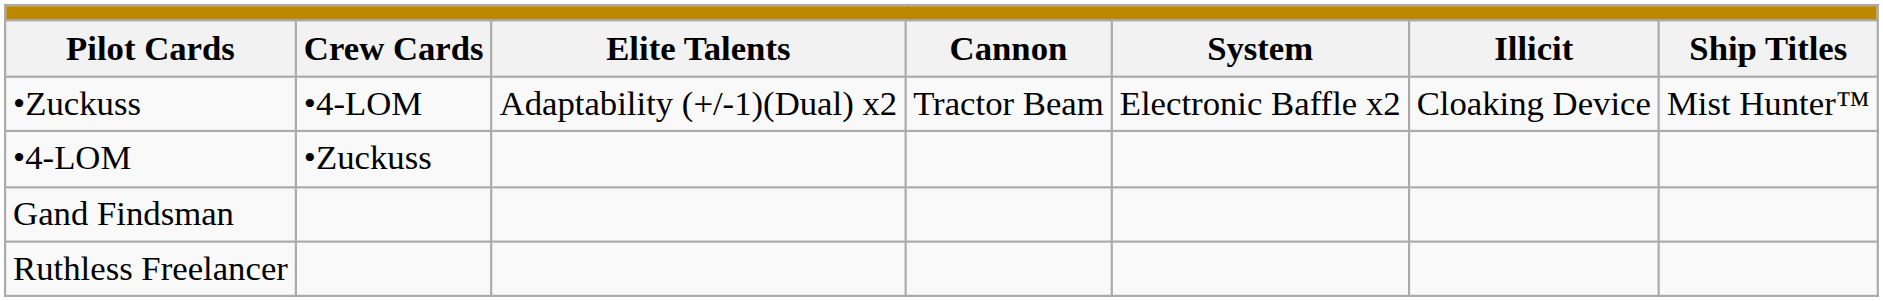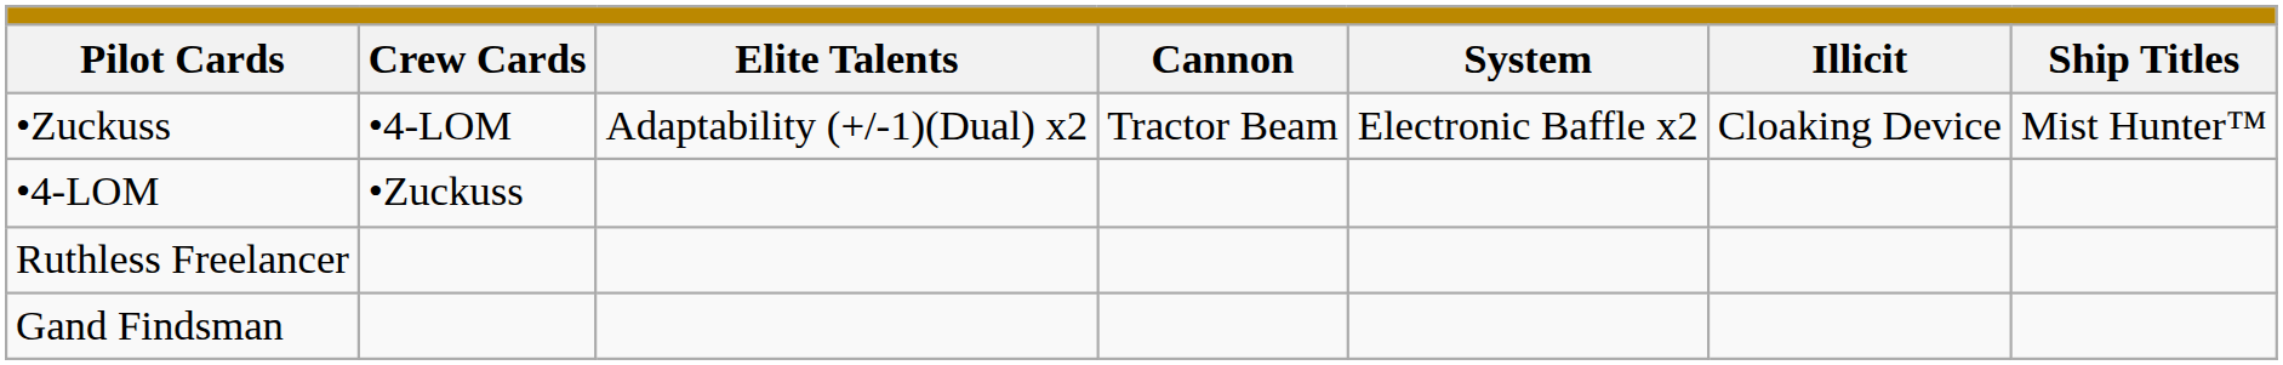rows swapped: Gand Findsman <-> Ruthless Freelancer
